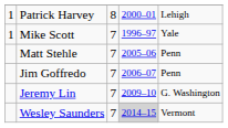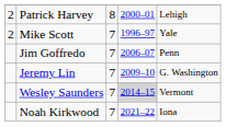Patrick Harvey | column 1: 1 -> 2
Mike Scott | column 1: 1 -> 2
- row: Matt Stehle | 7 | 2005–06 | Penn
+ row: Noah Kirkwood | 7 | 2021–22 | Iona
